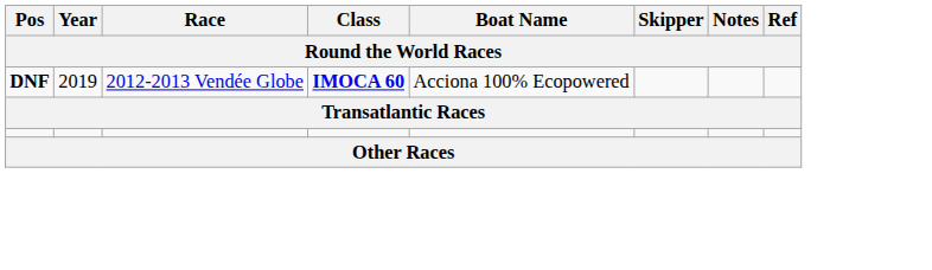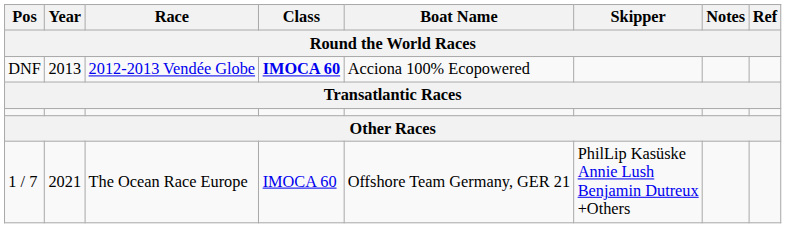2012-2013 Vendée Globe | Pos: bold -> normal
2012-2013 Vendée Globe | Year: 2019 -> 2013
+ row: 1 / 7 | 2021 | The Ocean Race Europe | IMOCA 60 | Offshore Team Germany, GER 21 | PhilLip Kasüske Annie Lush Benjamin Dutreux +Others
